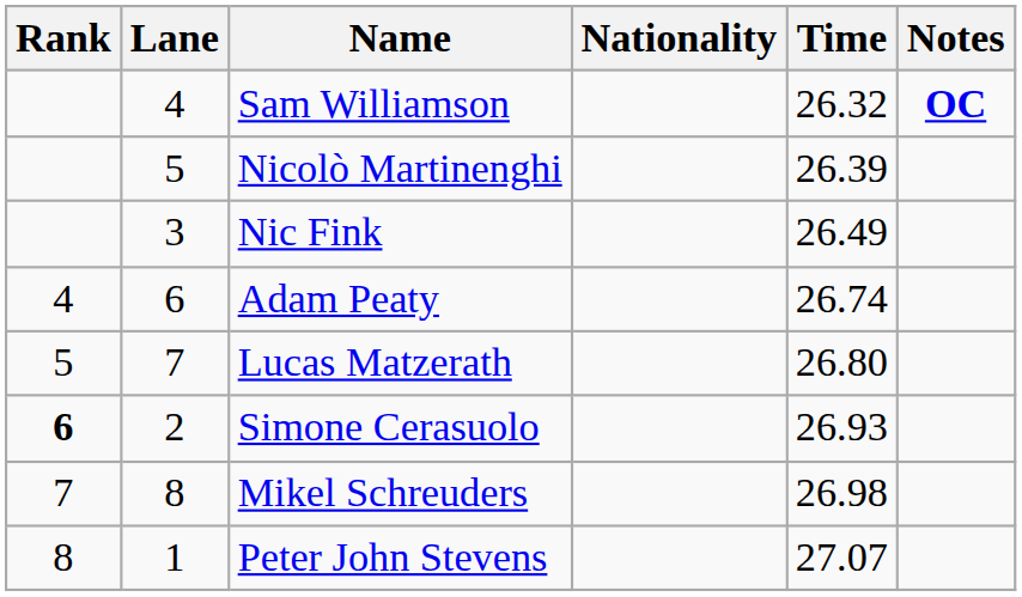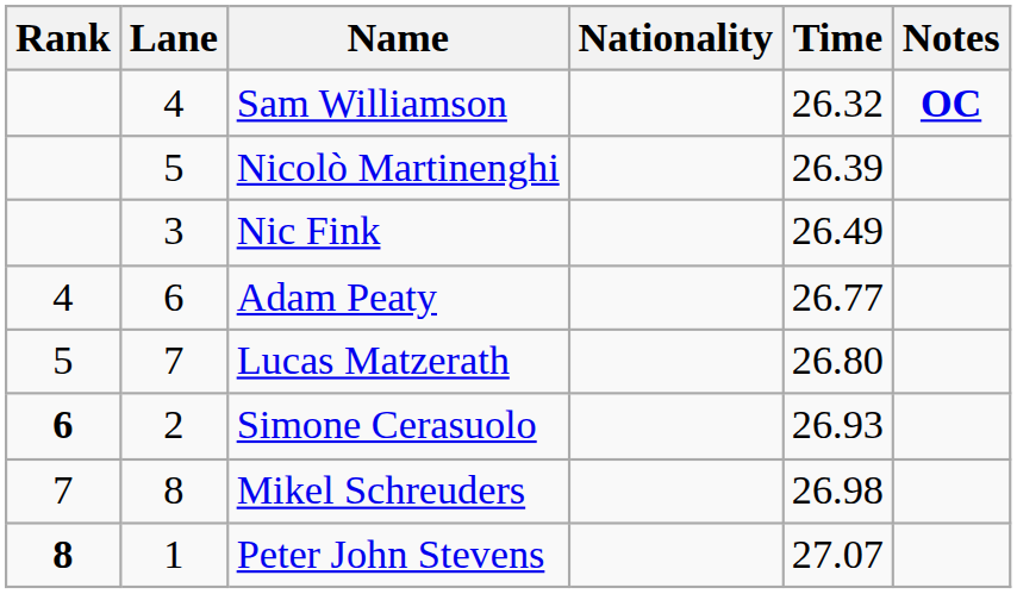Adam Peaty | Time: 26.74 -> 26.77
Peter John Stevens | Rank: normal -> bold
